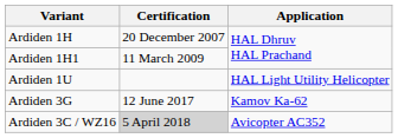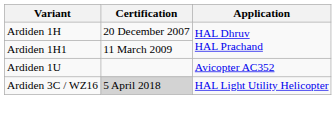Ardiden 1U | Application: HAL Light Utility Helicopter -> Avicopter AC352
- row: Ardiden 3G | 12 June 2017 | Kamov Ka-62
Ardiden 3C / WZ16 | Application: Avicopter AC352 -> HAL Light Utility Helicopter
